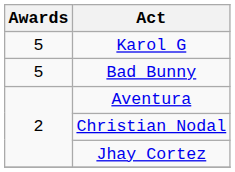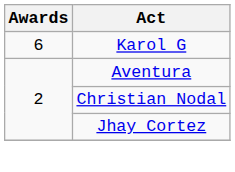Karol G | Awards: 5 -> 6
- row: 5 | Bad Bunny
